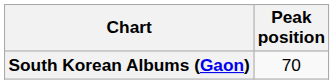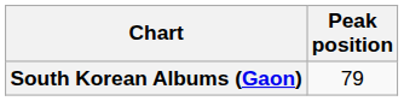South Korean Albums (Gaon) | Peak position: 70 -> 79
